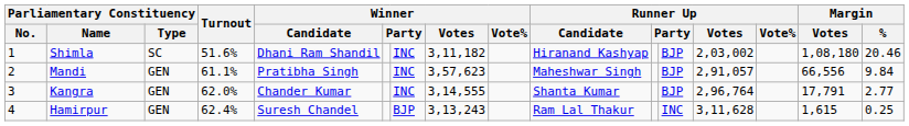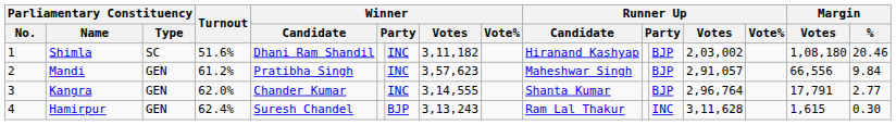Mandi | Turnout: 61.1% -> 61.2%
Hamirpur | Margin / %: 0.25 -> 0.30
